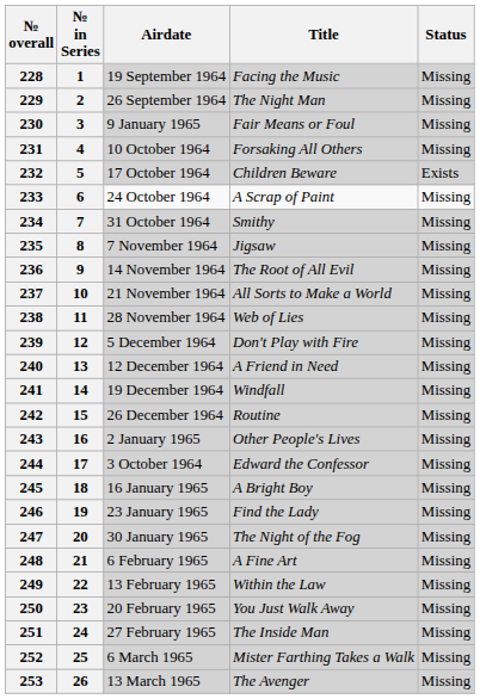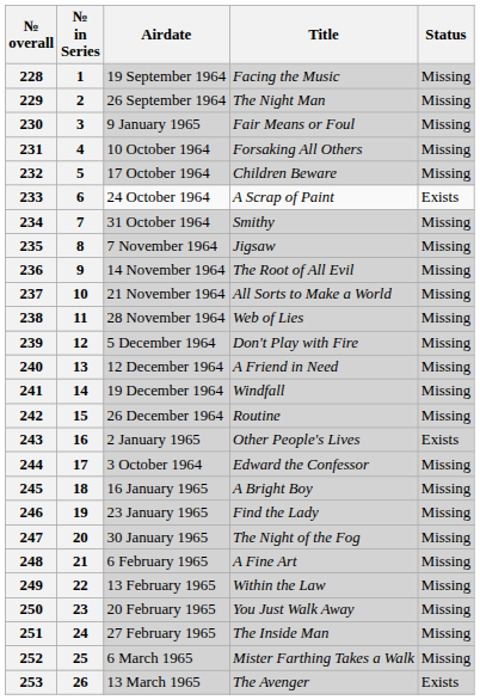232 | Status: Exists -> Missing
233 | Status: Missing -> Exists
243 | Status: Missing -> Exists
253 | Status: Missing -> Exists
